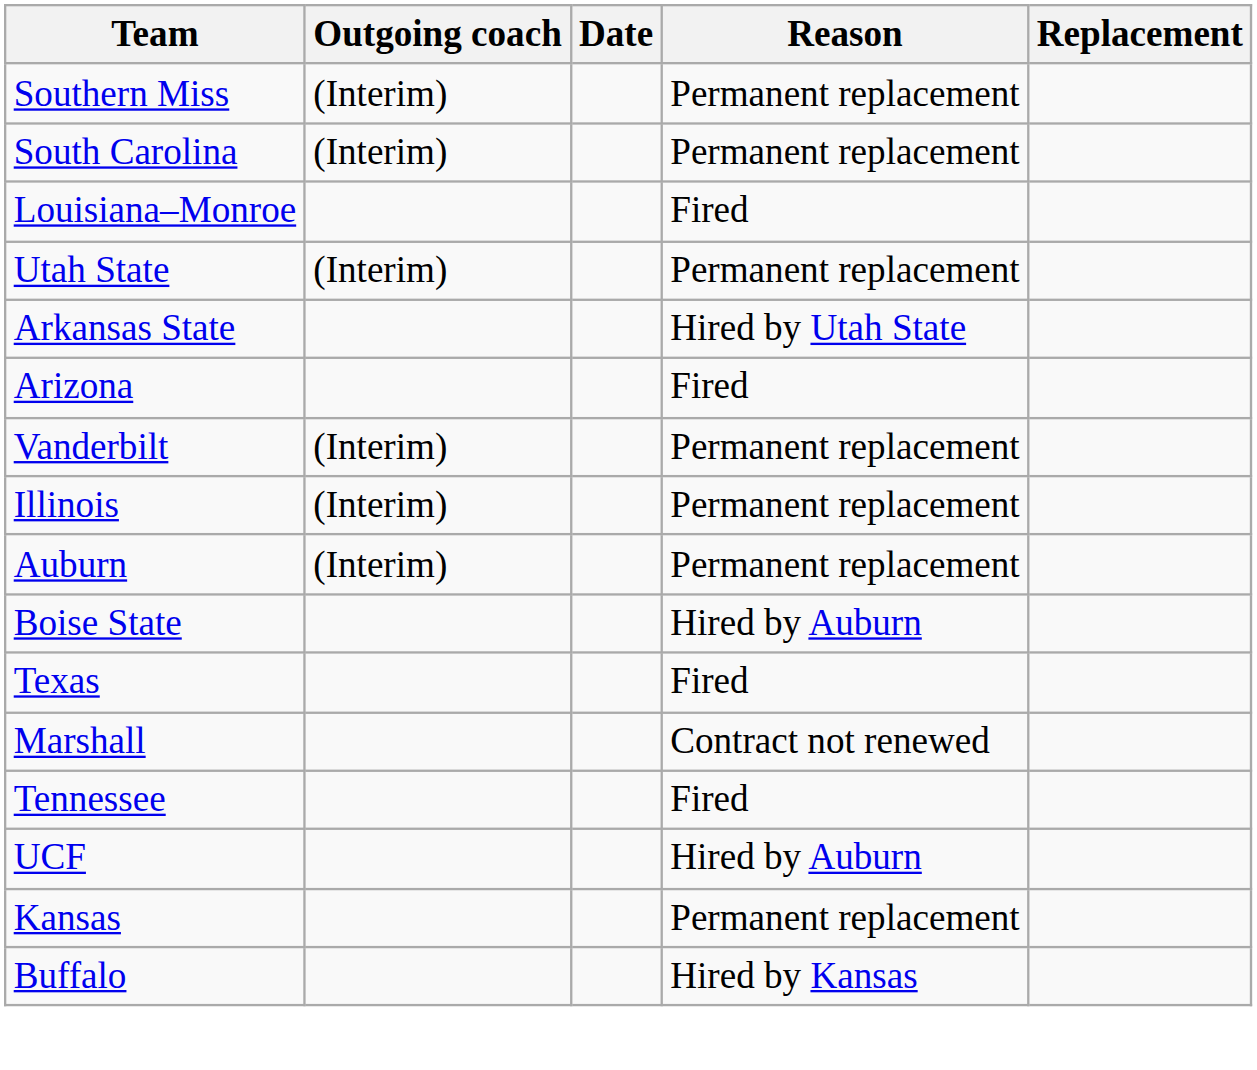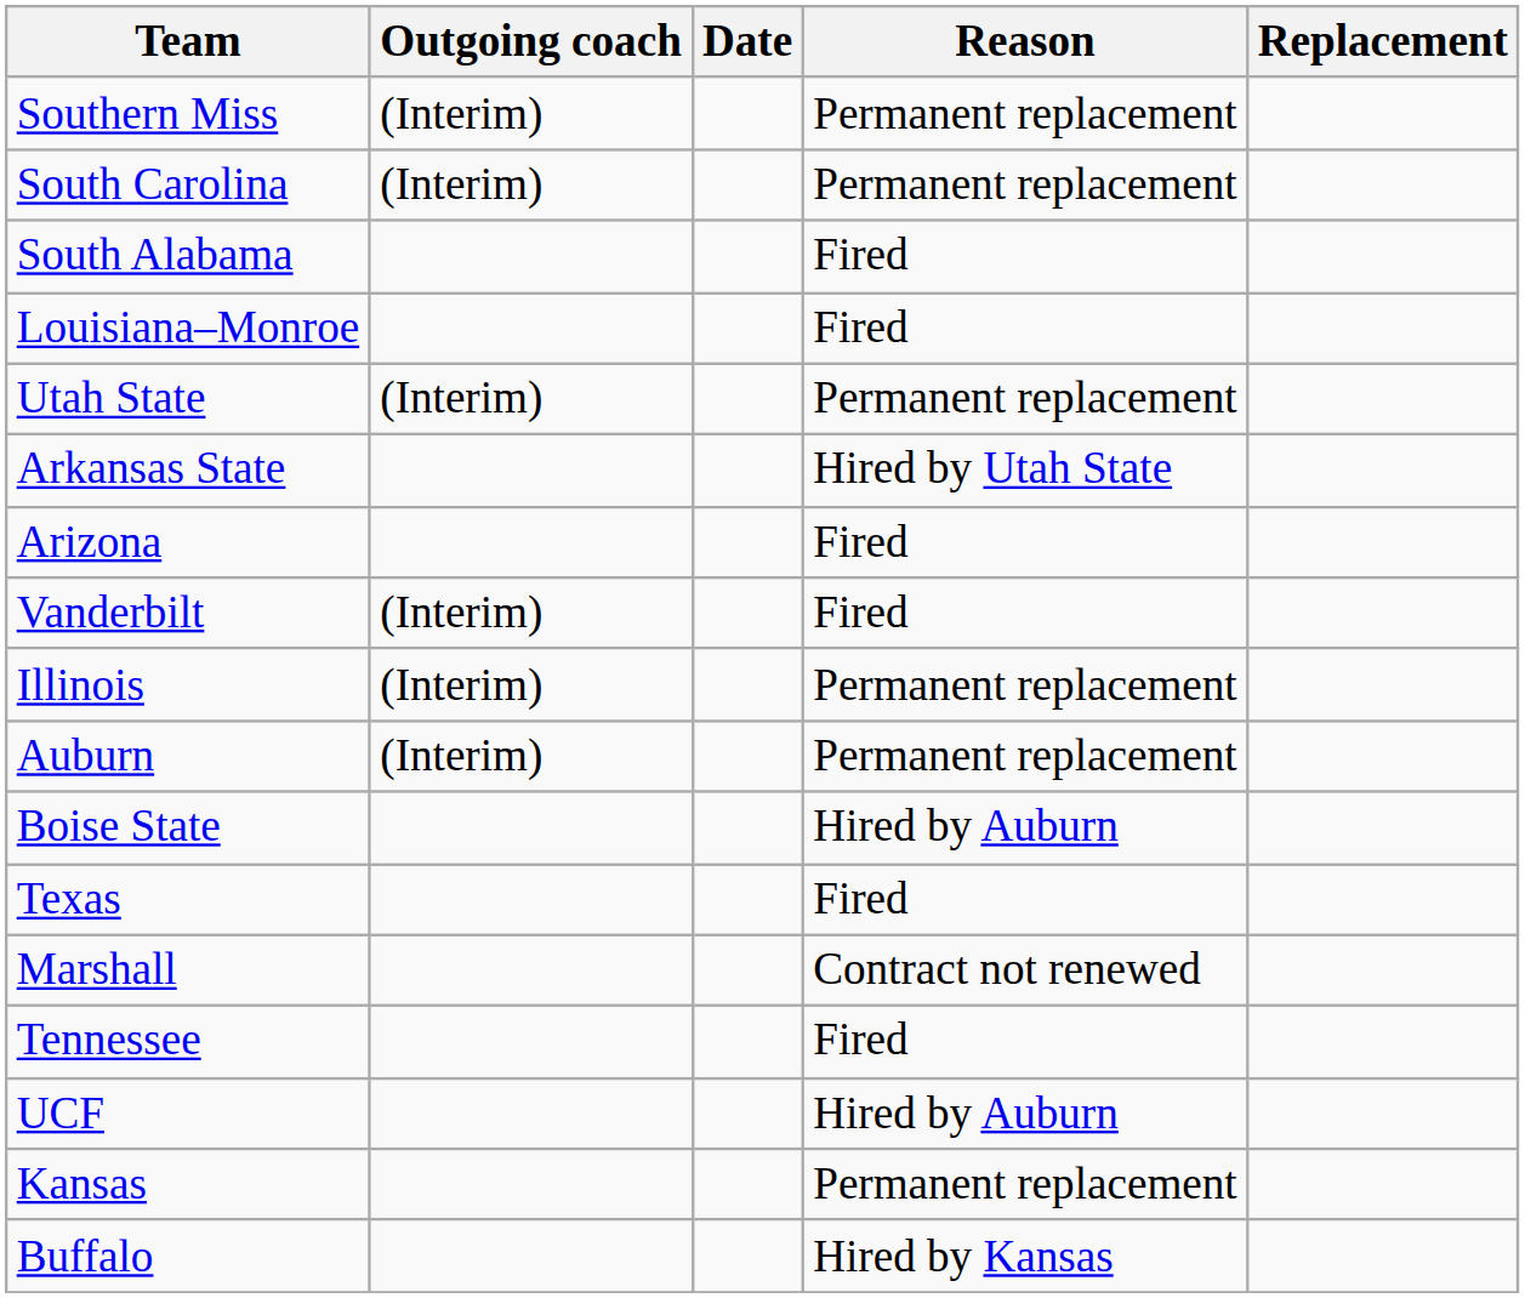+ row: South Alabama | Fired
Vanderbilt | Reason: Permanent replacement -> Fired
